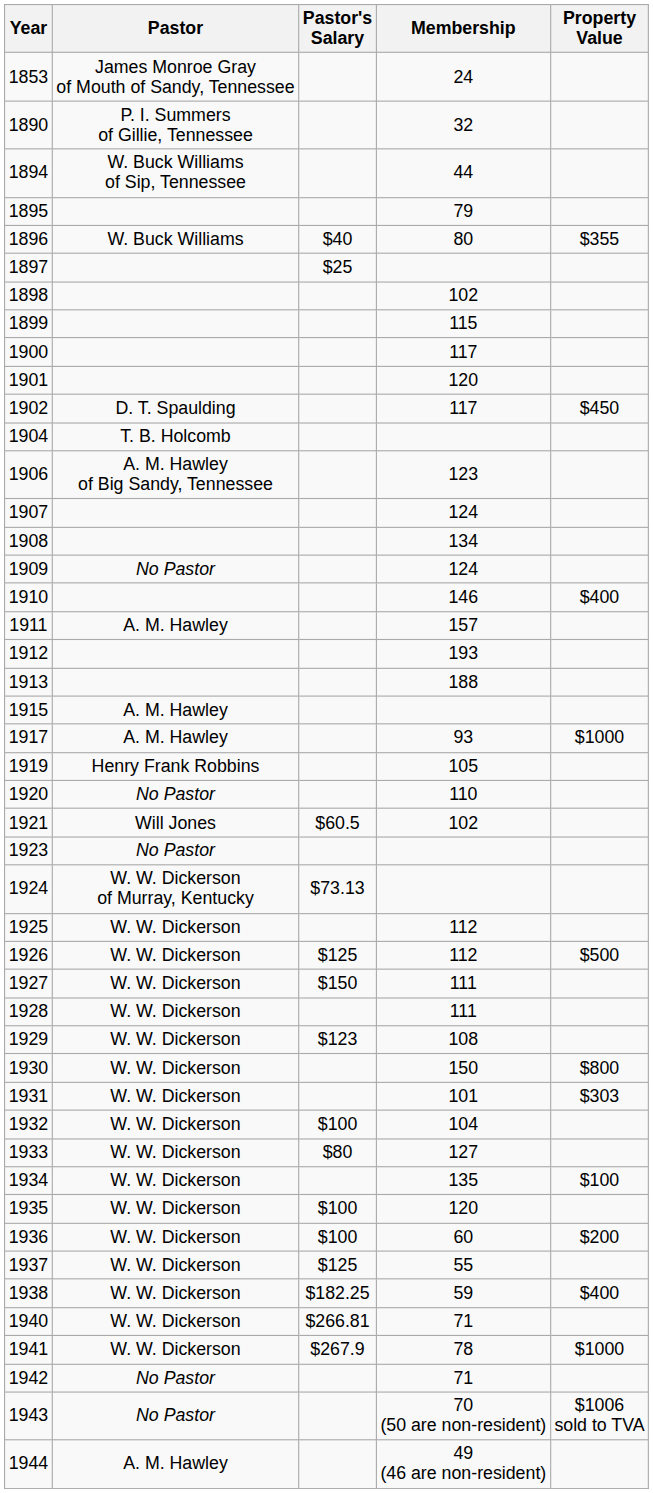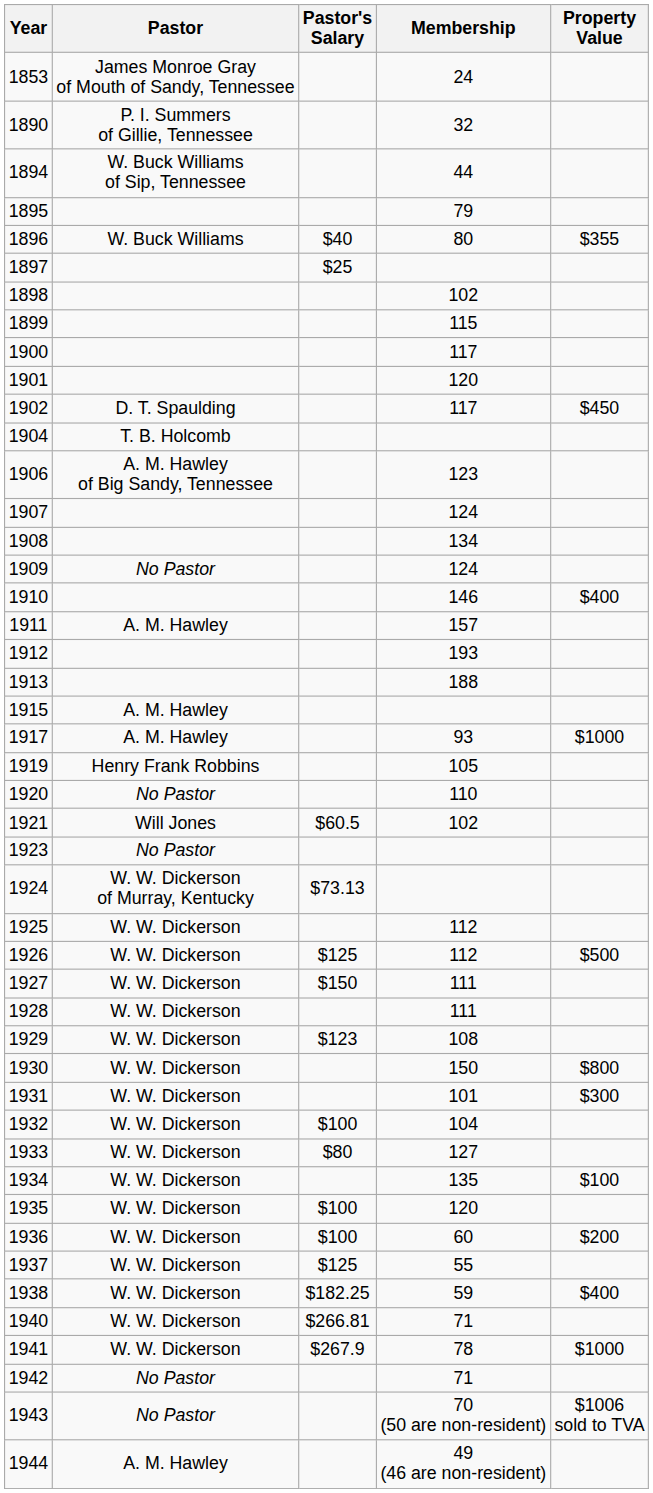1931 | Property Value: $303 -> $300
